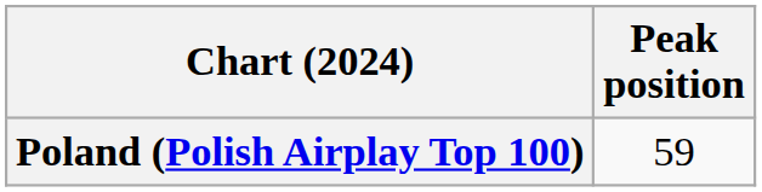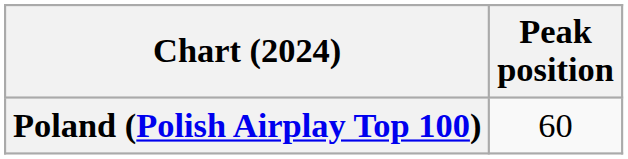Poland (Polish Airplay Top 100) | Peak position: 59 -> 60
